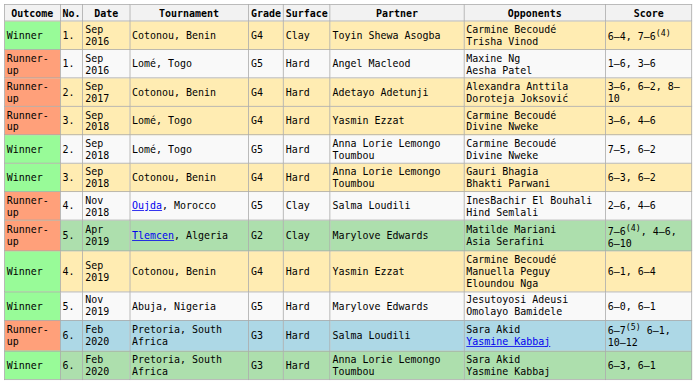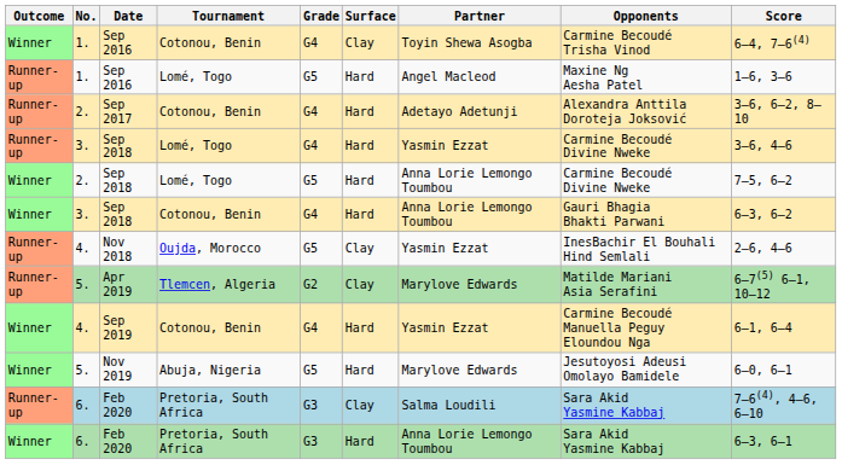Nov 2018 | Partner: Salma Loudili -> Yasmin Ezzat
Apr 2019 | Score: 7–6(4), 4–6, 6–10 -> 6–7(5) 6–1, 10–12
Runner-up / Feb 2020 | Surface: Hard -> Clay
Runner-up / Feb 2020 | Score: 6–7(5) 6–1, 10–12 -> 7–6(4), 4–6, 6–10
